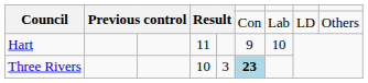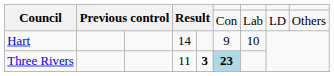Hart | column 4: 11 -> 14
Three Rivers | column 4: 10 -> 11
Three Rivers | column 5: normal -> bold
